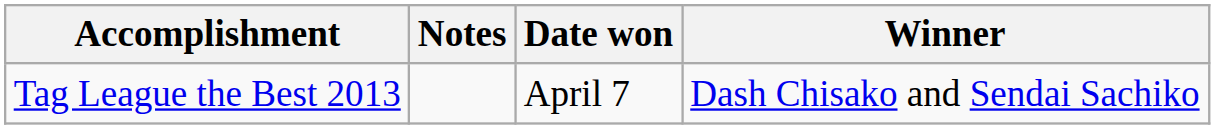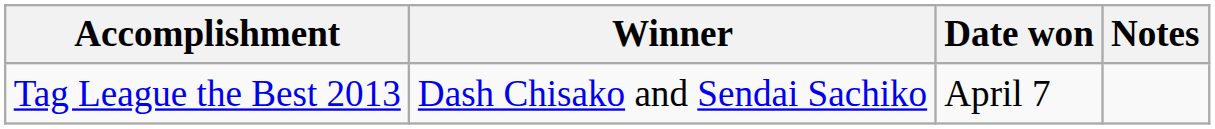columns swapped: Winner <-> Notes
